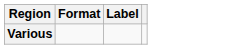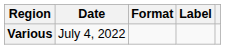+ column: Date | July 4, 2022
